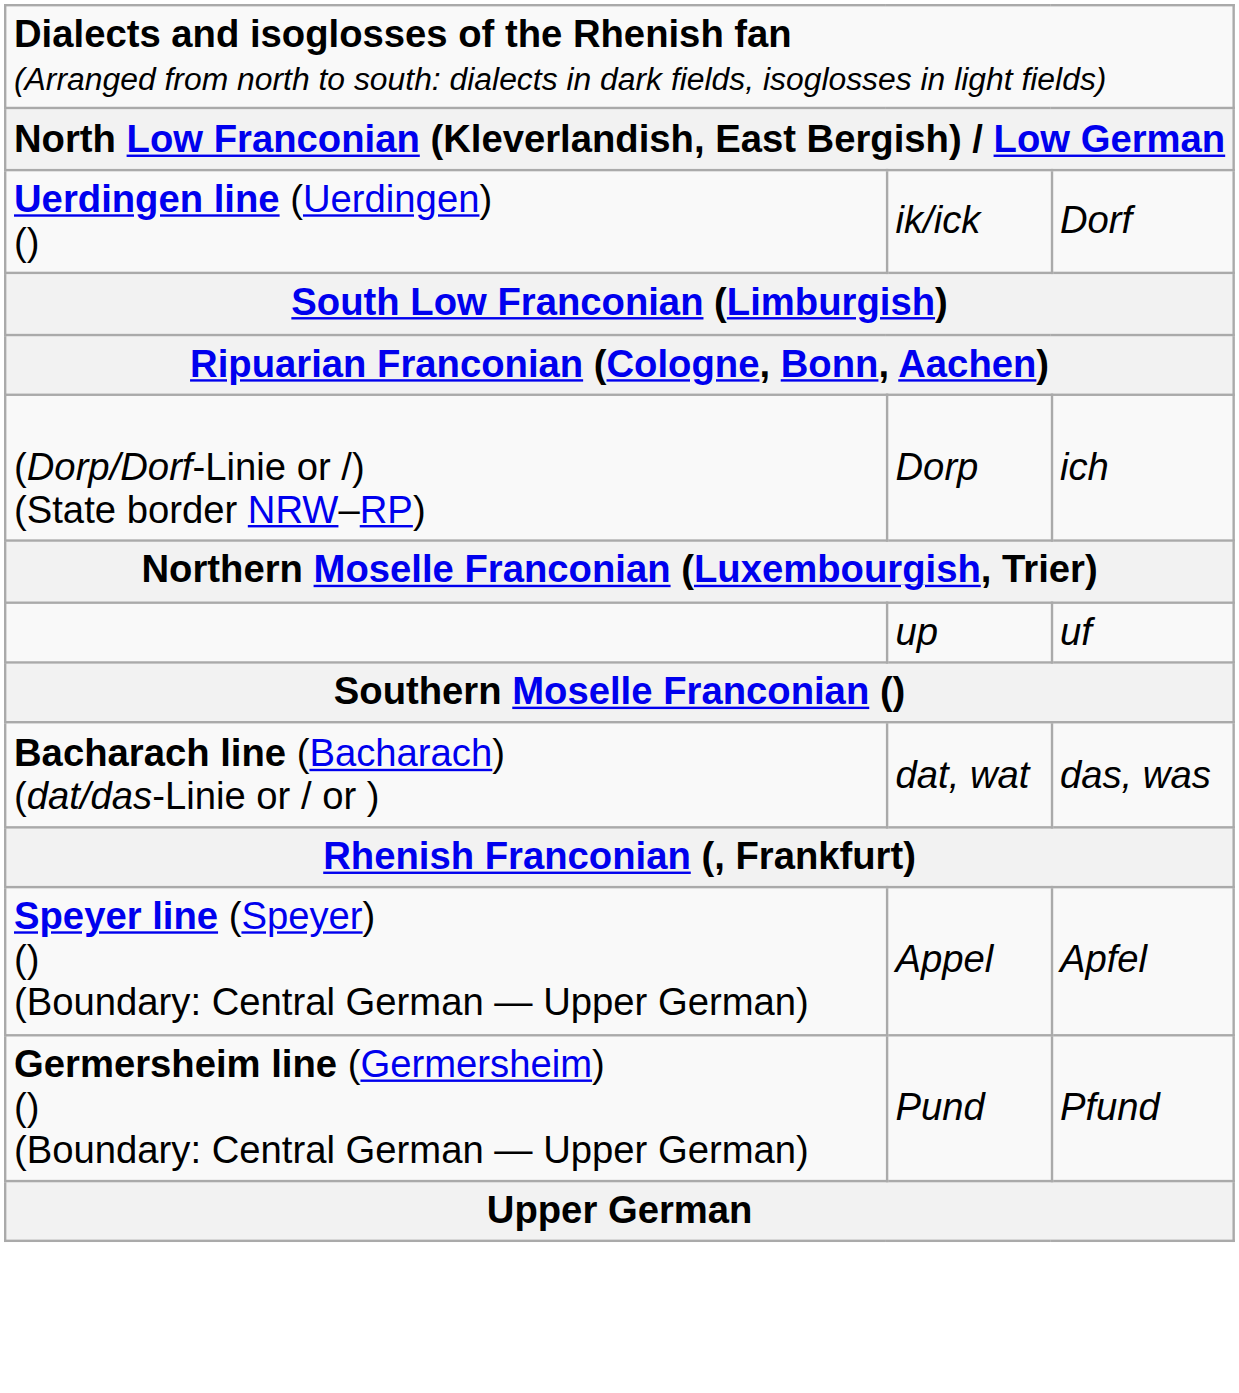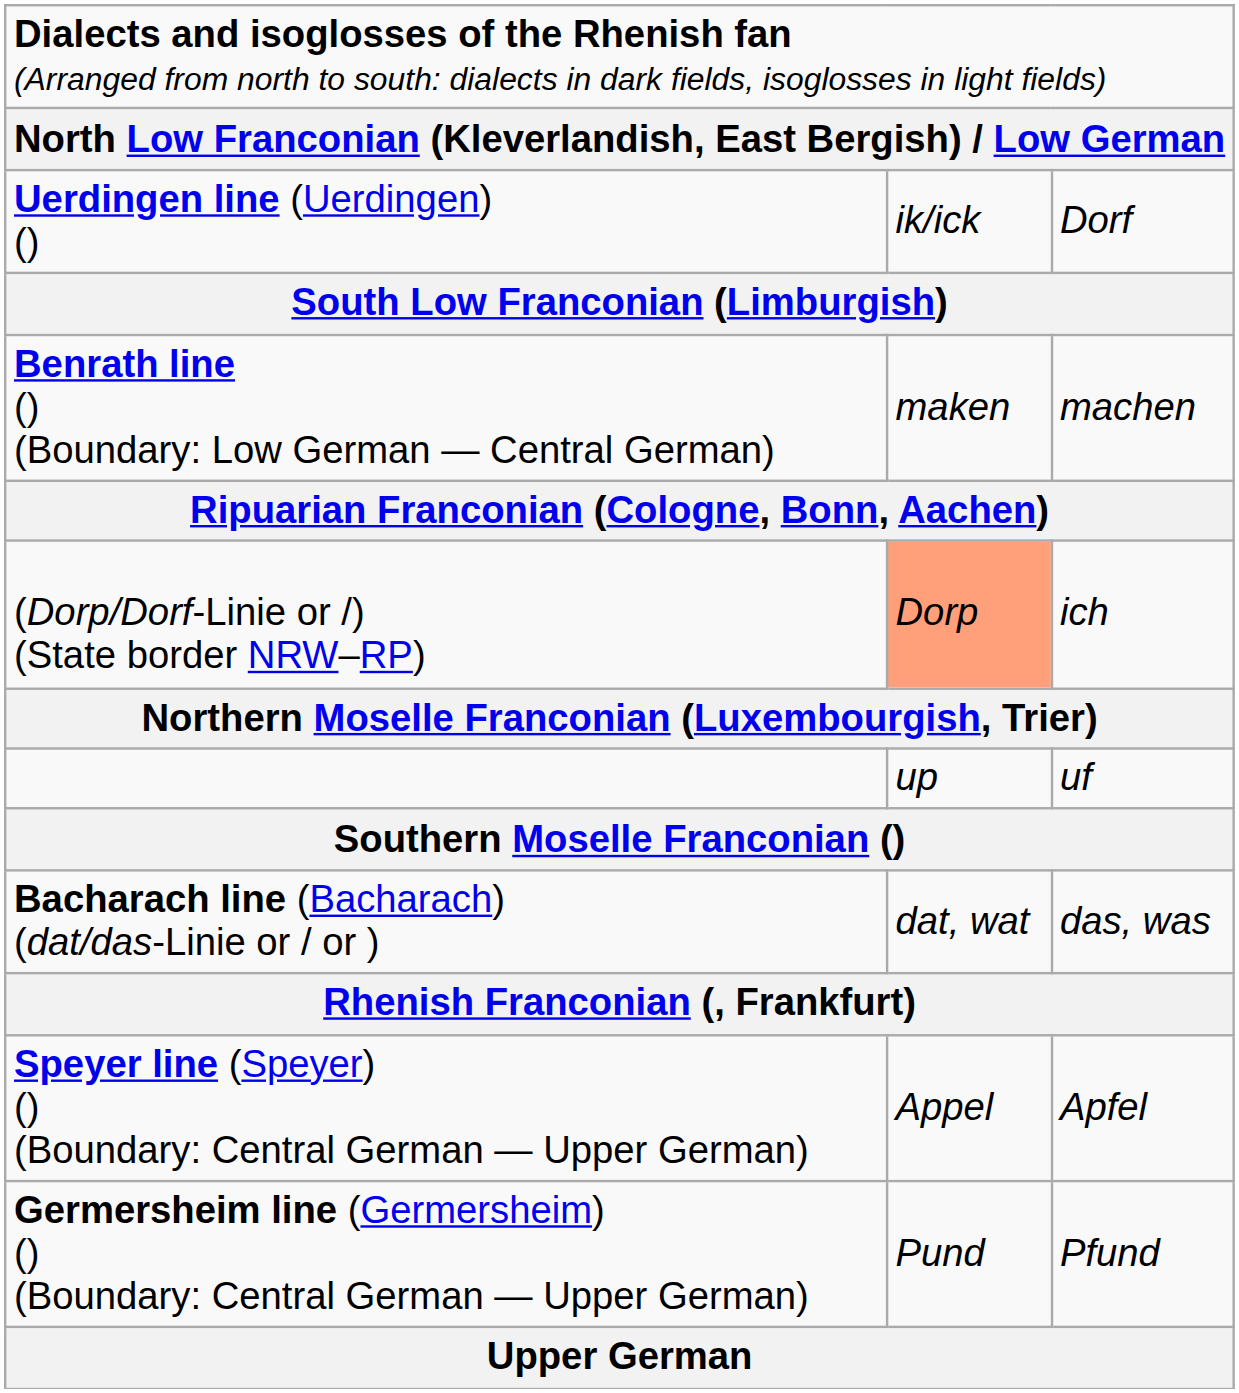+ row: Benrath line () (Boundary: Low German — Central German) | maken | machen
(Dorp/Dorf-Linie or /) (State border NRW–RP) | column 2: no background -> lightsalmon background
